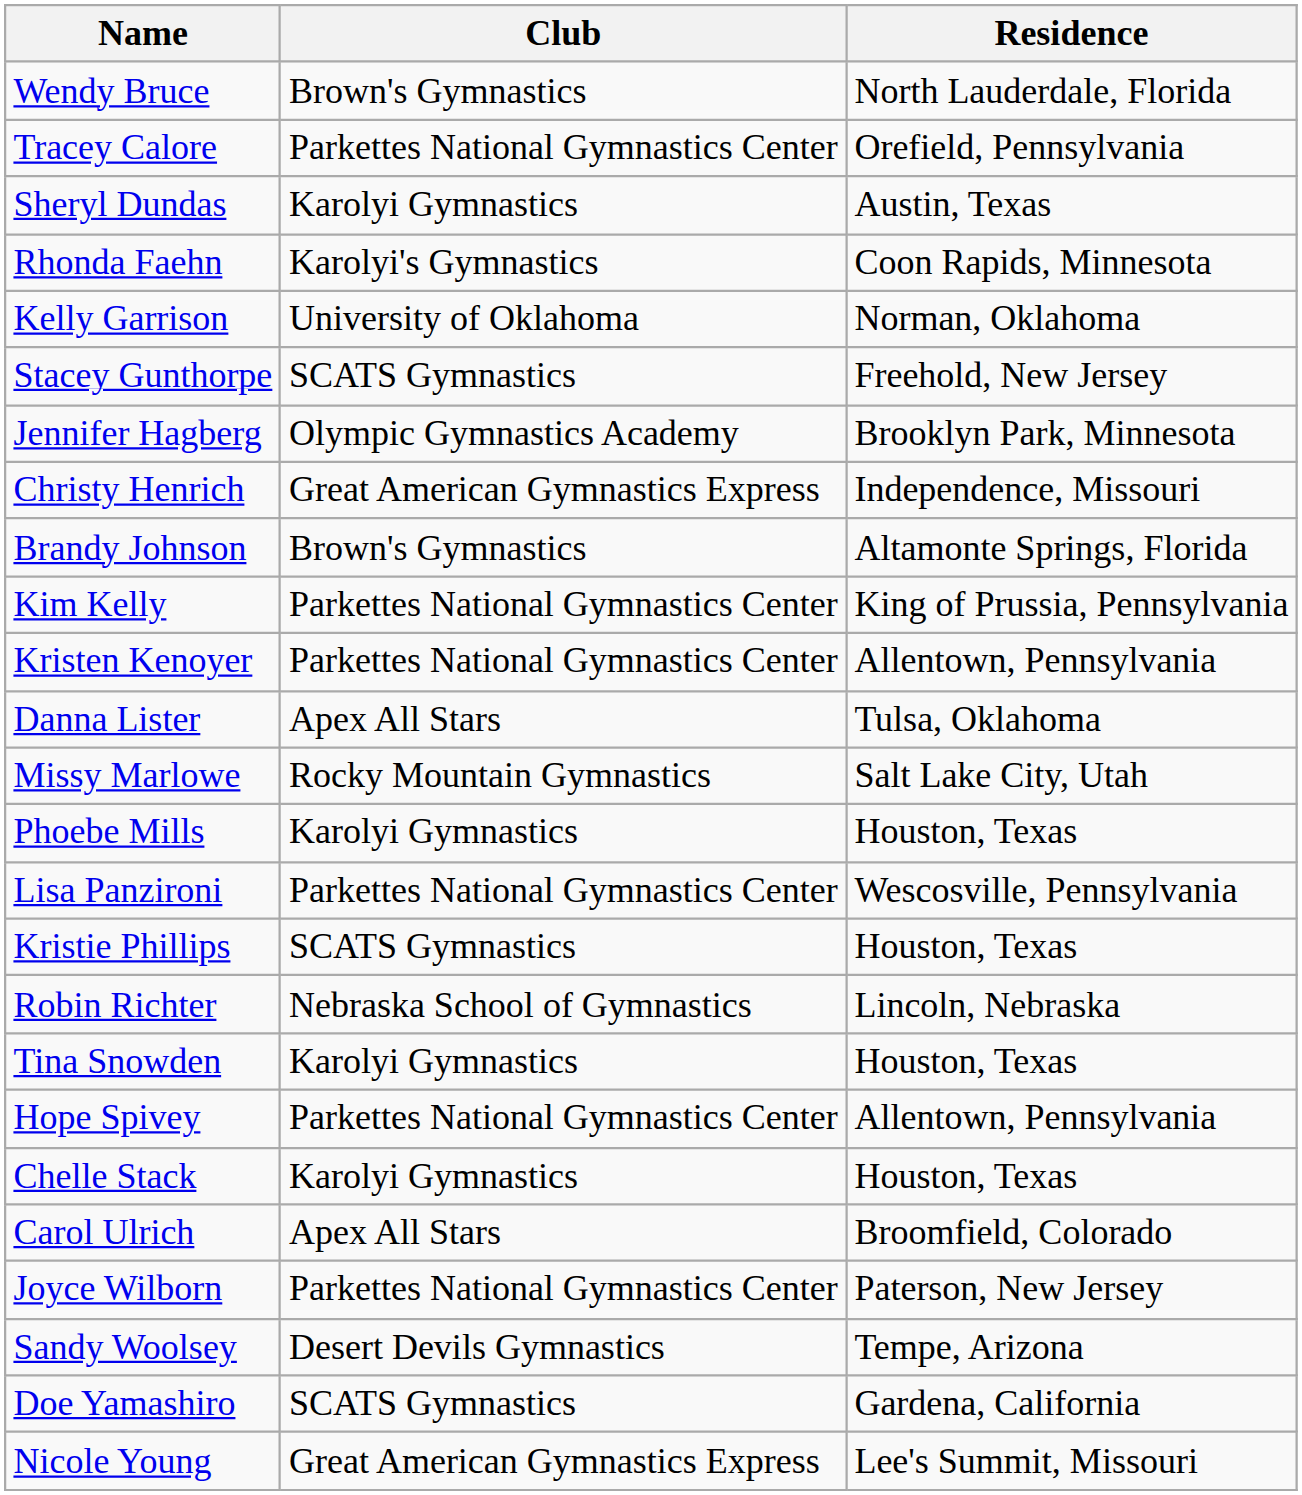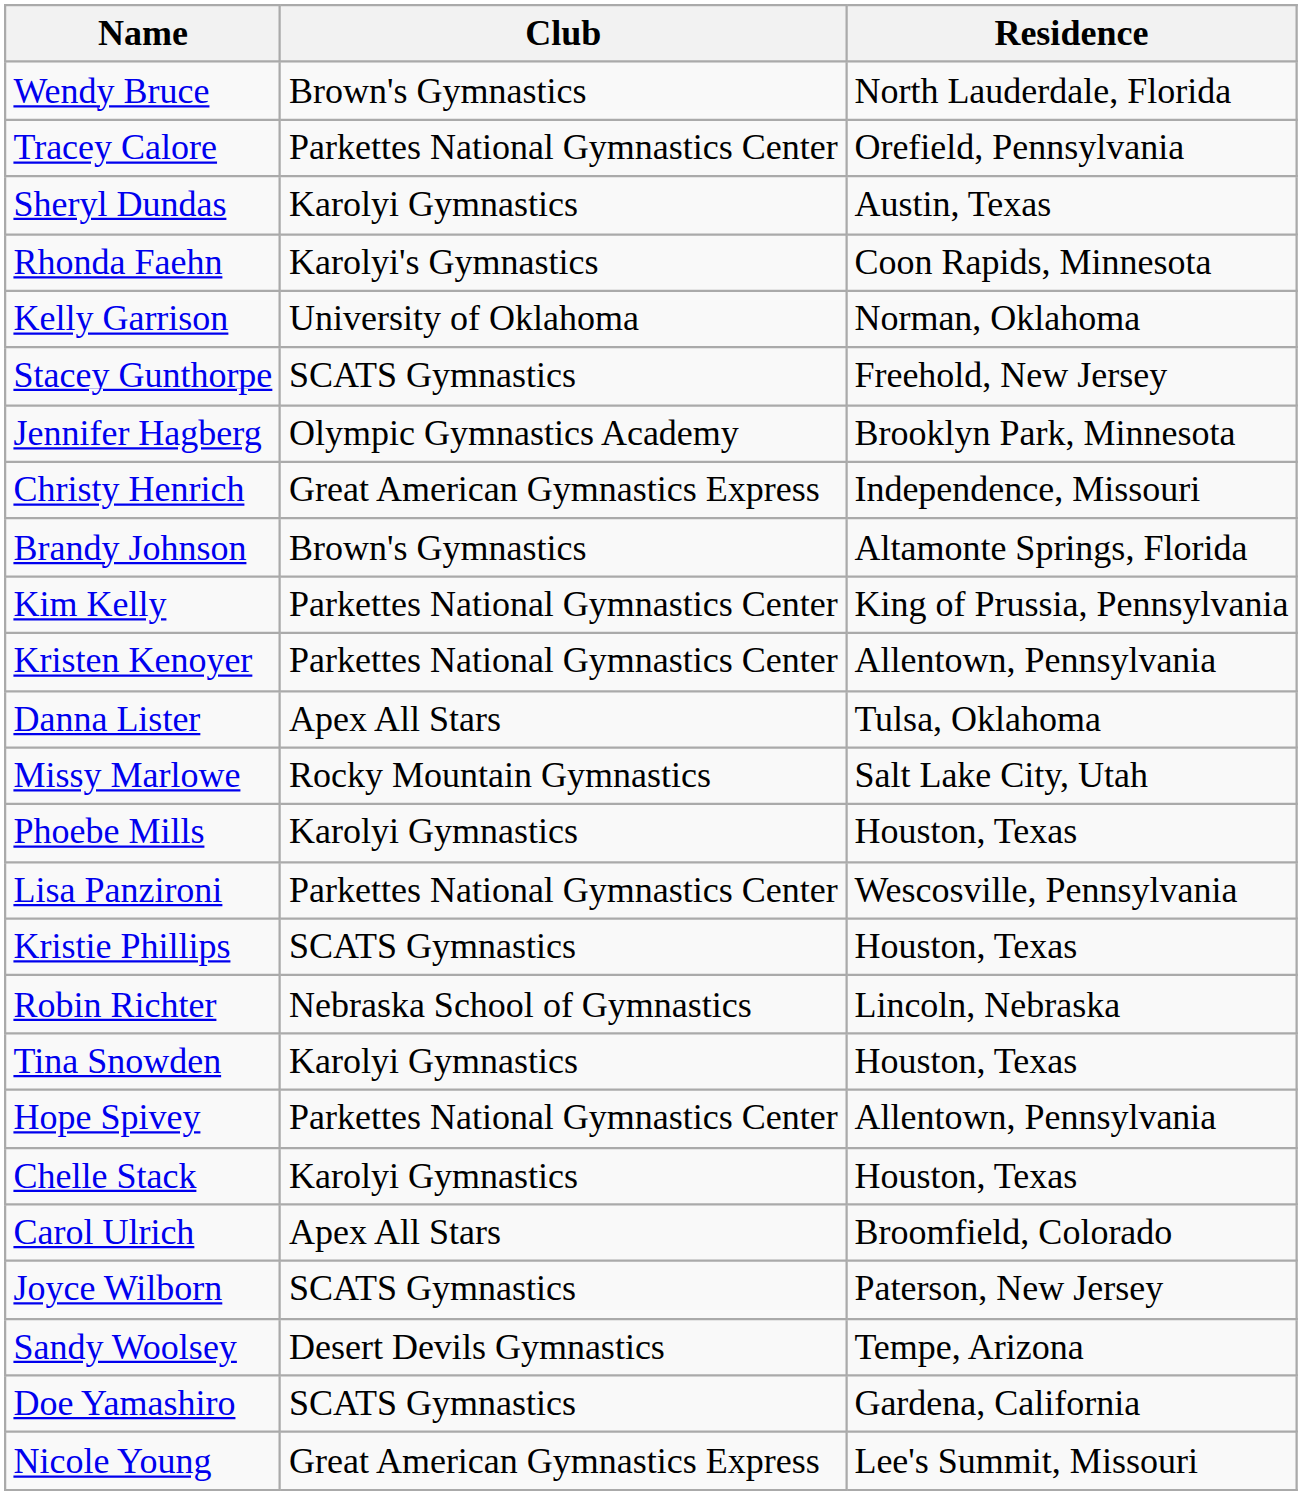Joyce Wilborn | Club: Parkettes National Gymnastics Center -> SCATS Gymnastics
